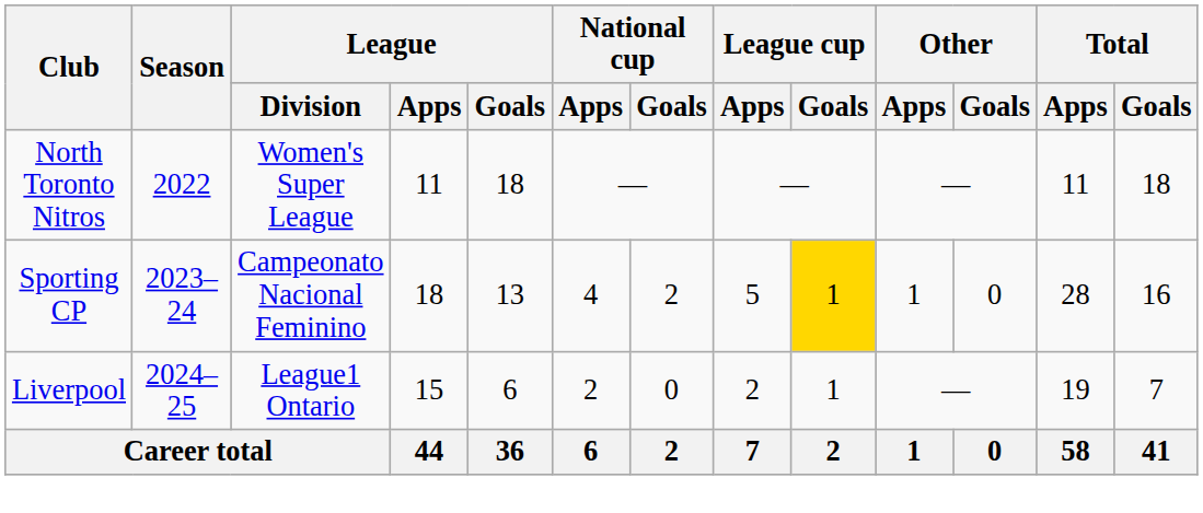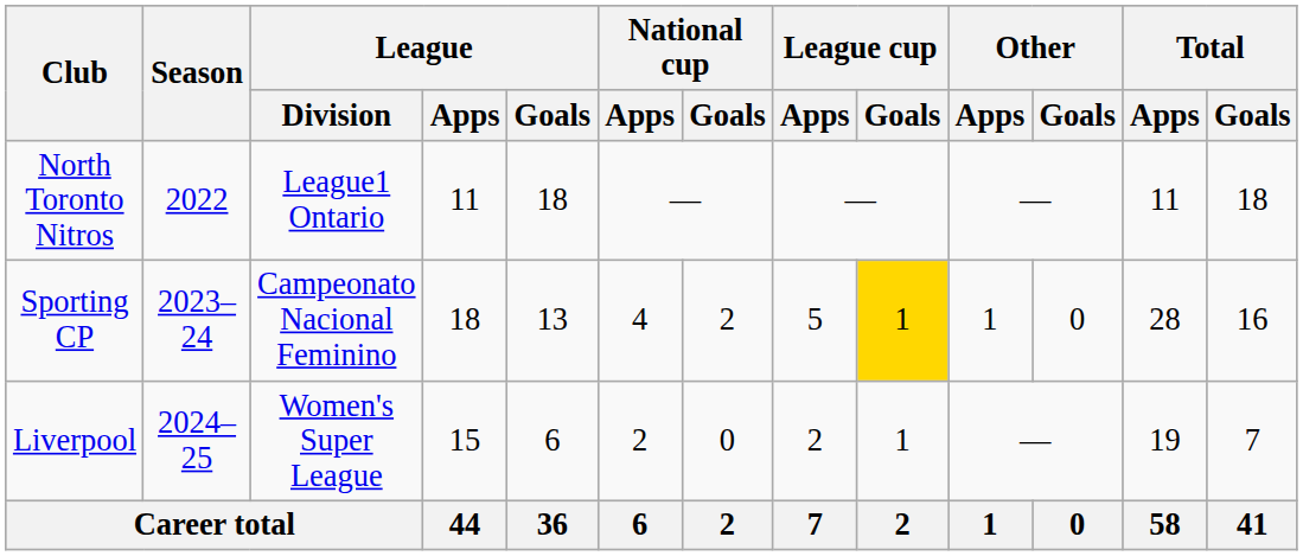North Toronto Nitros | League / Division: Women's Super League -> League1 Ontario
Liverpool | League / Division: League1 Ontario -> Women's Super League
